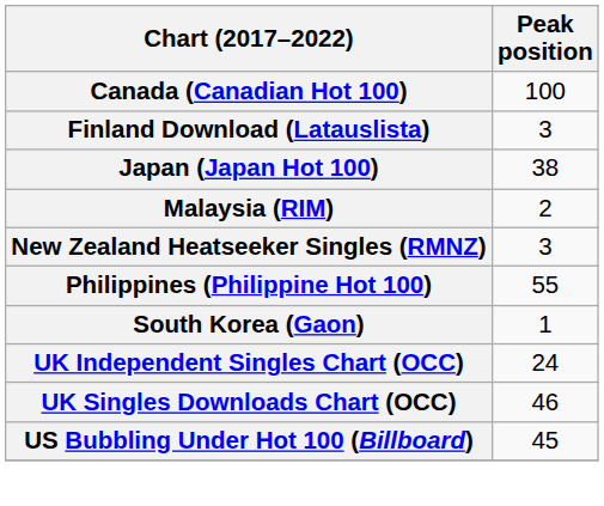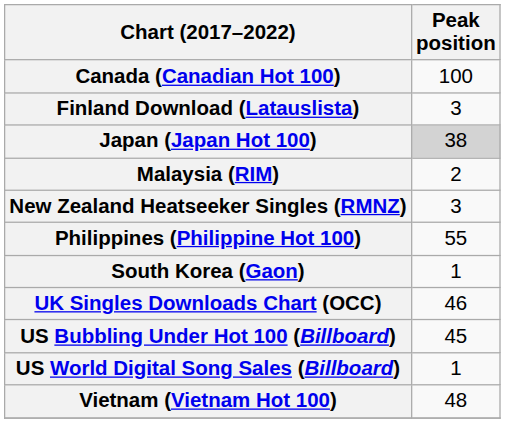Japan (Japan Hot 100) | Peak position: no background -> lightgrey background
- row: UK Independent Singles Chart (OCC) | 24
+ row: US World Digital Song Sales (Billboard) | 1
+ row: Vietnam (Vietnam Hot 100) | 48
